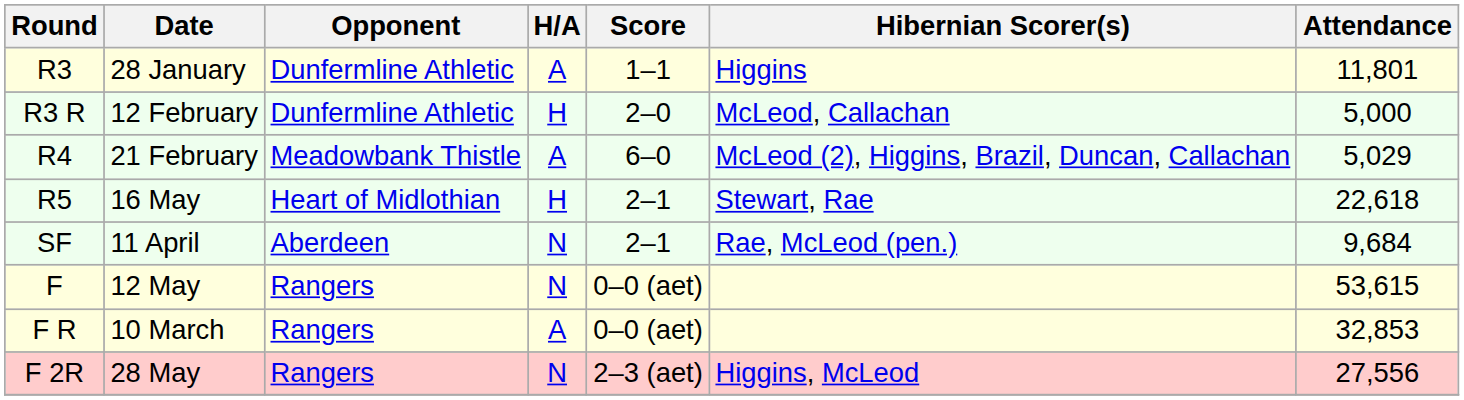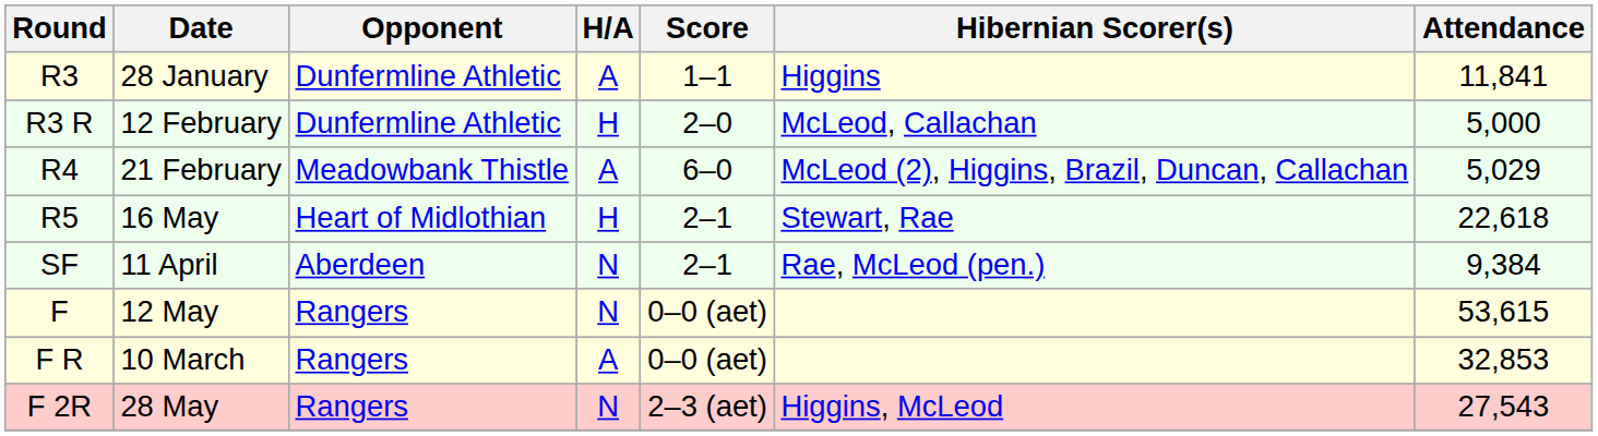R3 | Attendance: 11,801 -> 11,841
SF | Attendance: 9,684 -> 9,384
F 2R | Attendance: 27,556 -> 27,543
